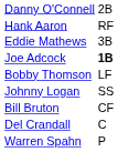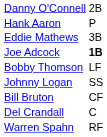Hank Aaron | column 2: RF -> P
Warren Spahn | column 2: P -> RF
